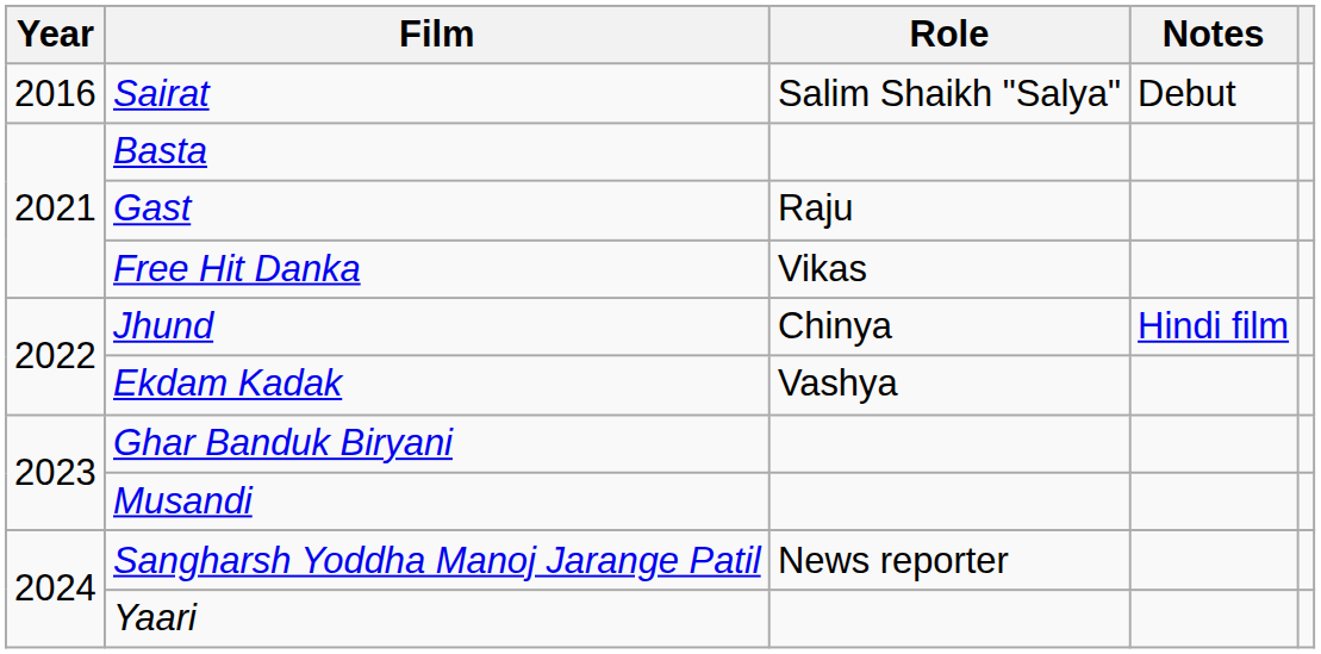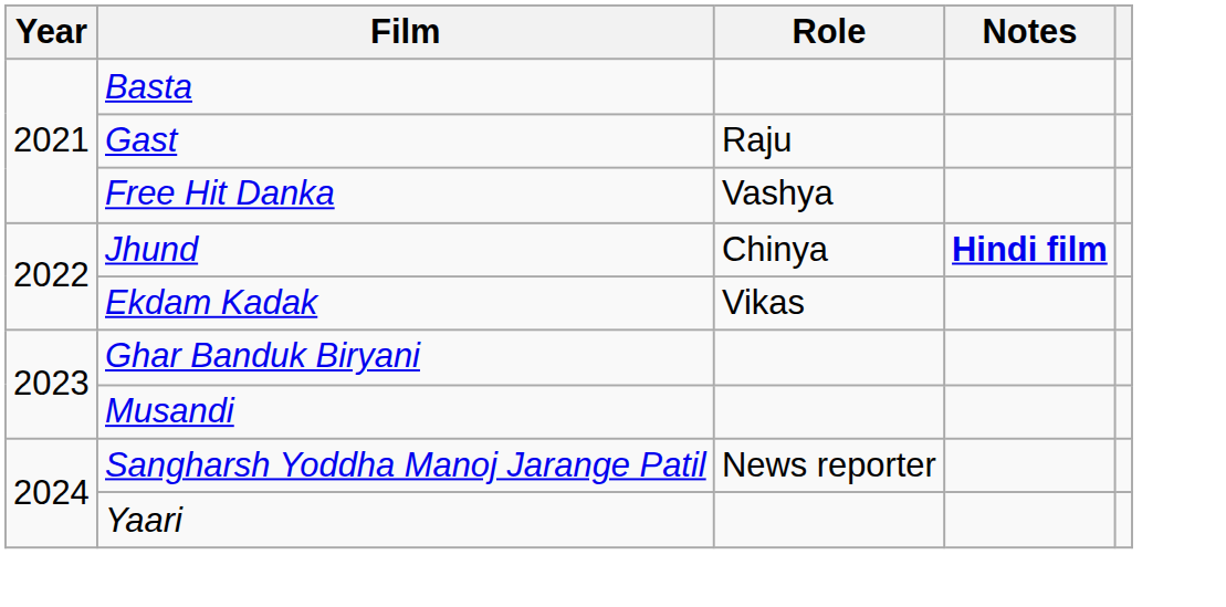- row: 2016 | Sairat | Salim Shaikh "Salya" | Debut
Free Hit Danka | Role: Vikas -> Vashya
Jhund | Notes: normal -> bold
Ekdam Kadak | Role: Vashya -> Vikas
